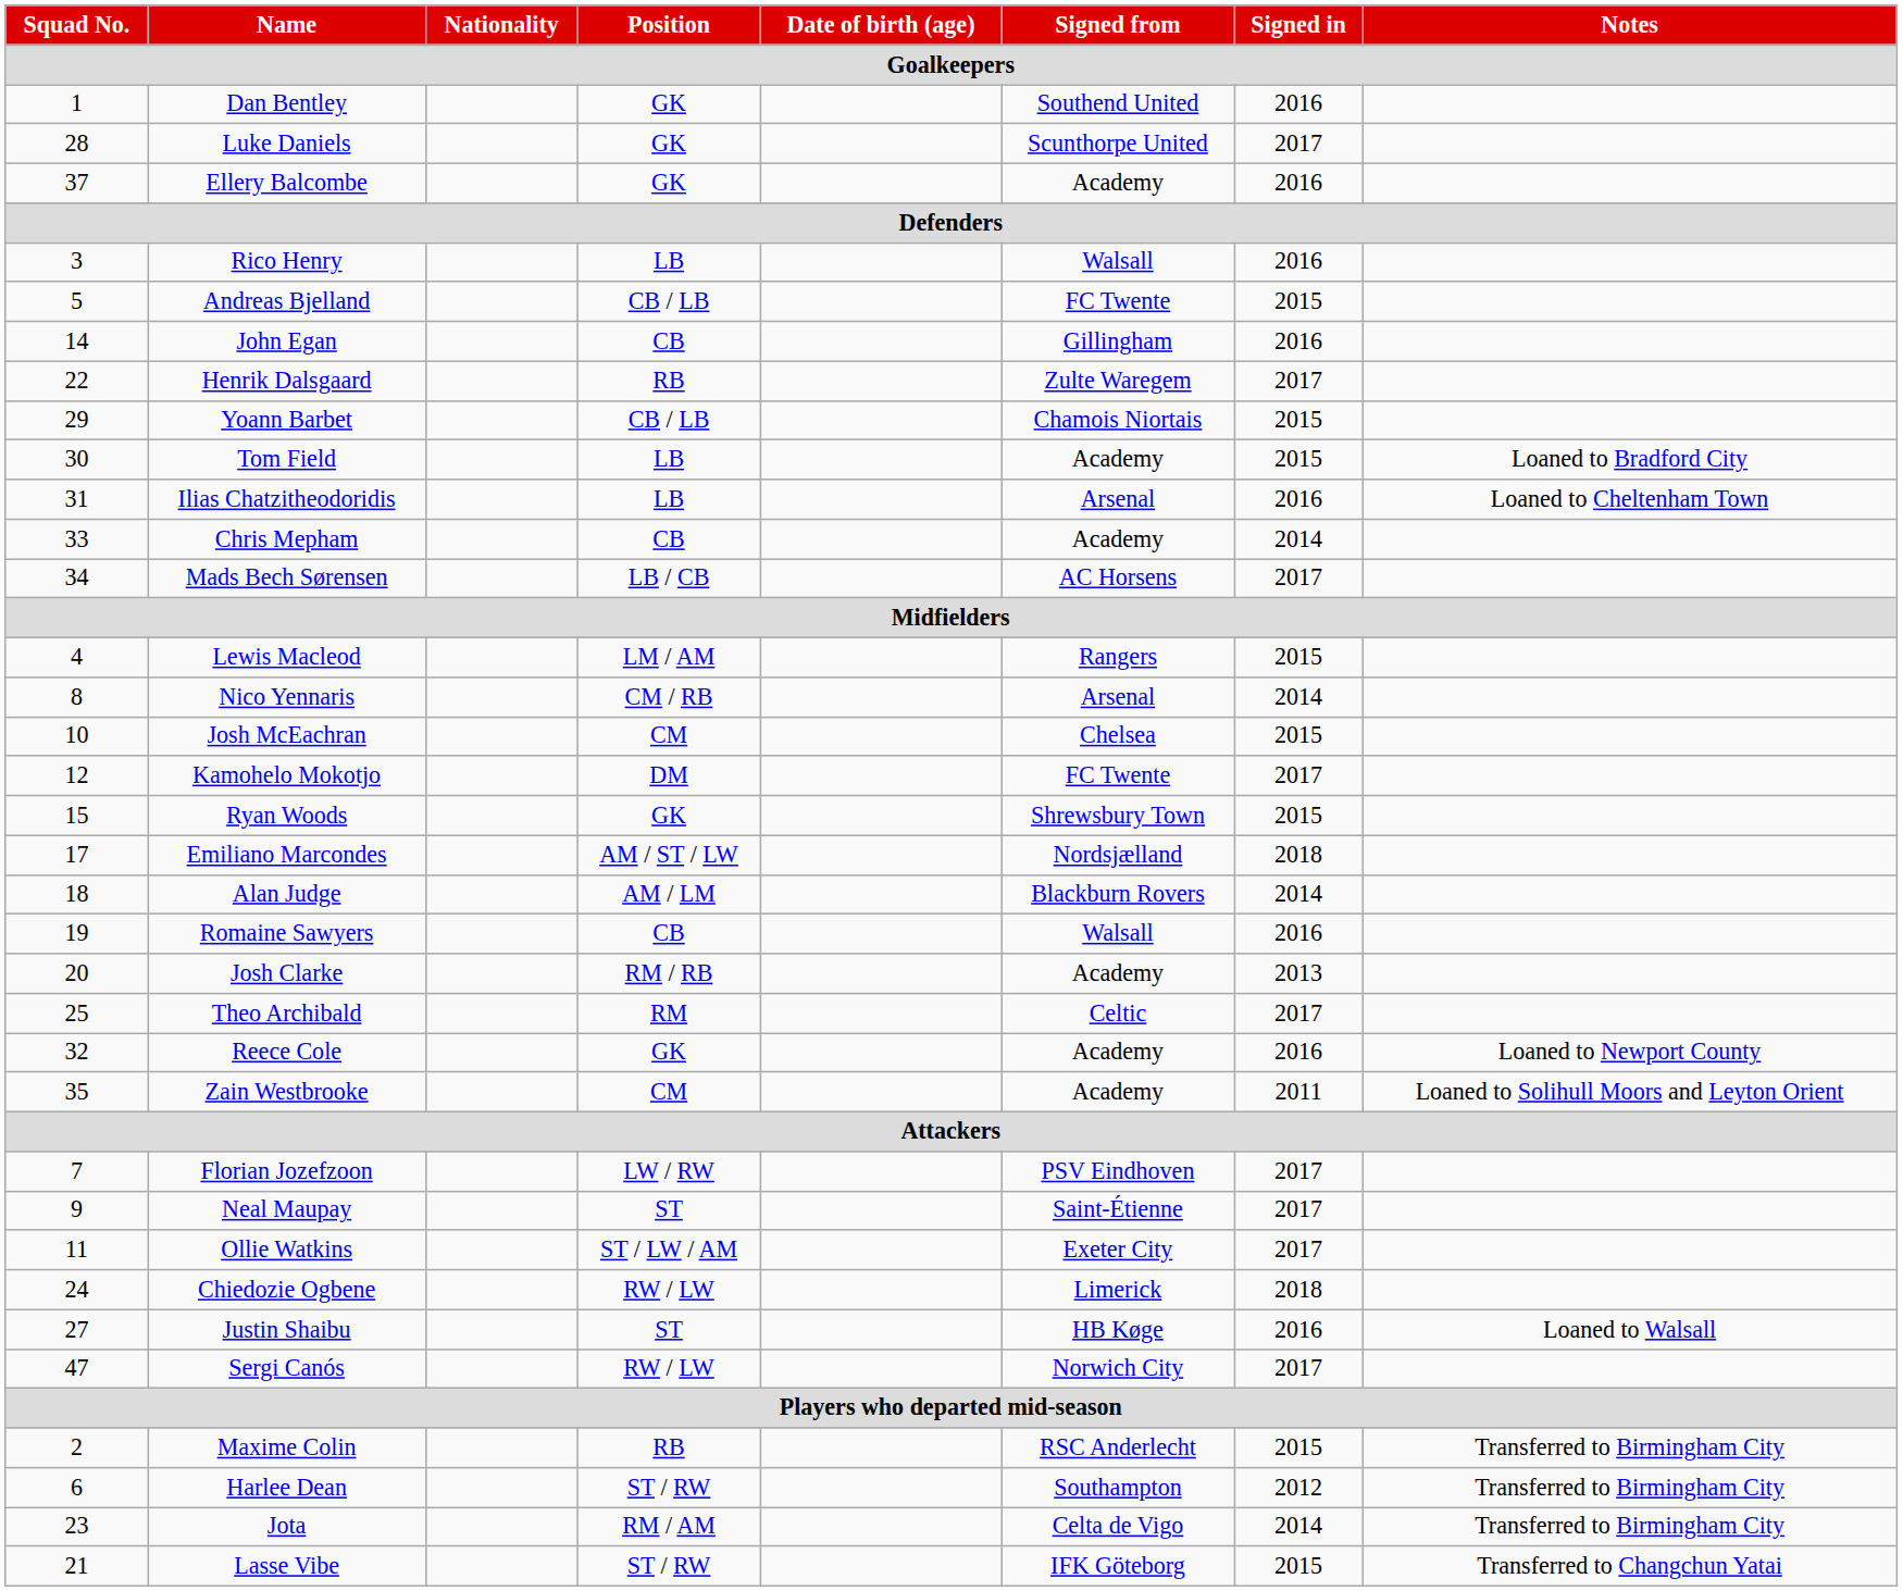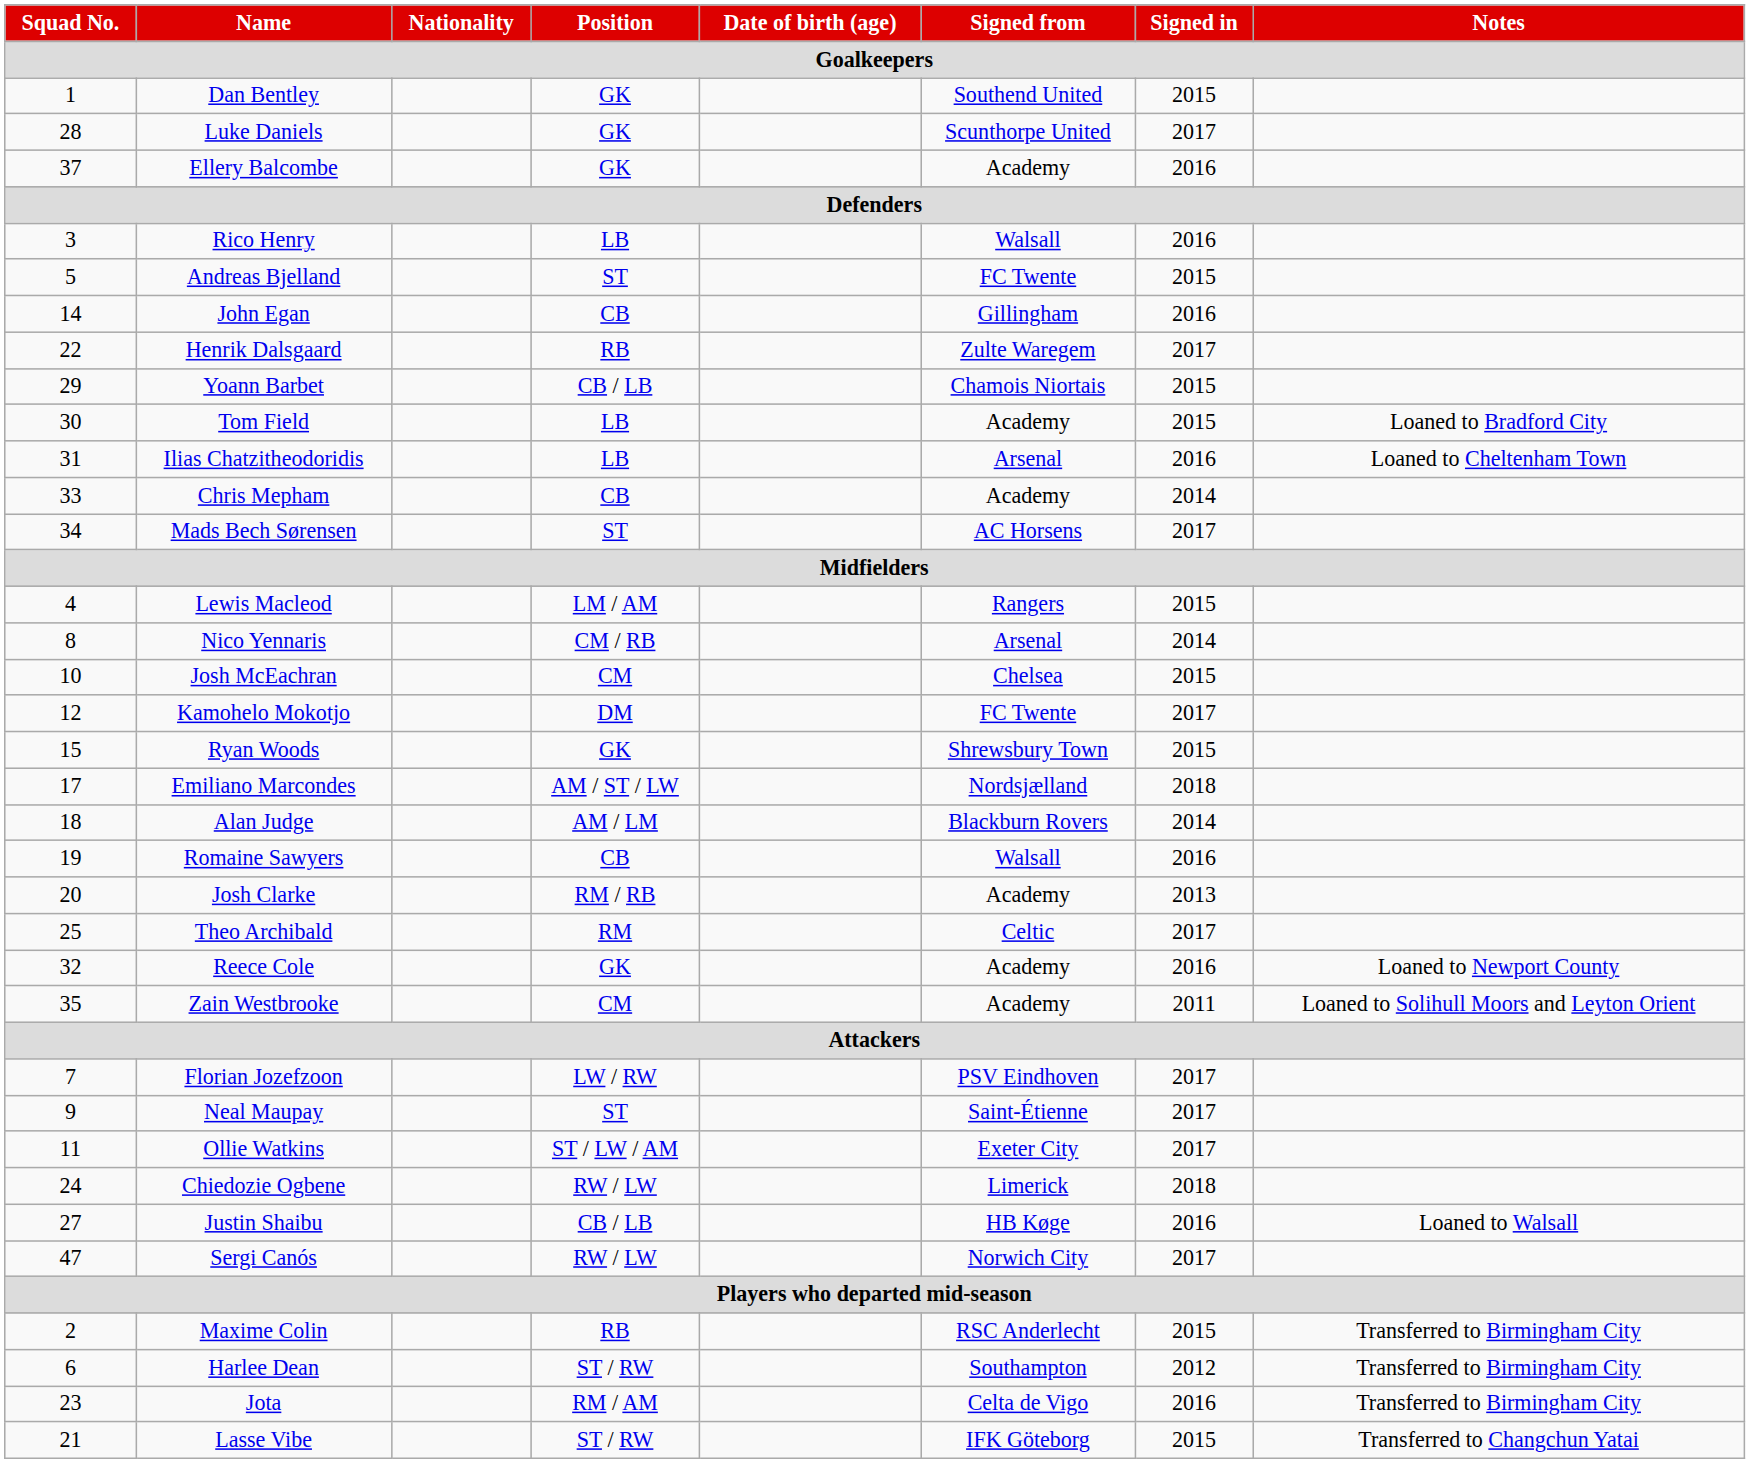Dan Bentley | Signed in: 2016 -> 2015
Andreas Bjelland | Position: CB / LB -> ST
Mads Bech Sørensen | Position: LB / CB -> ST
Justin Shaibu | Position: ST -> CB / LB
Jota | Signed in: 2014 -> 2016
